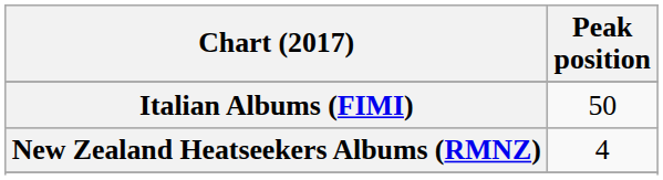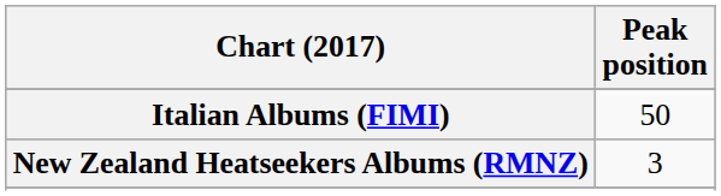New Zealand Heatseekers Albums (RMNZ) | Peak position: 4 -> 3
